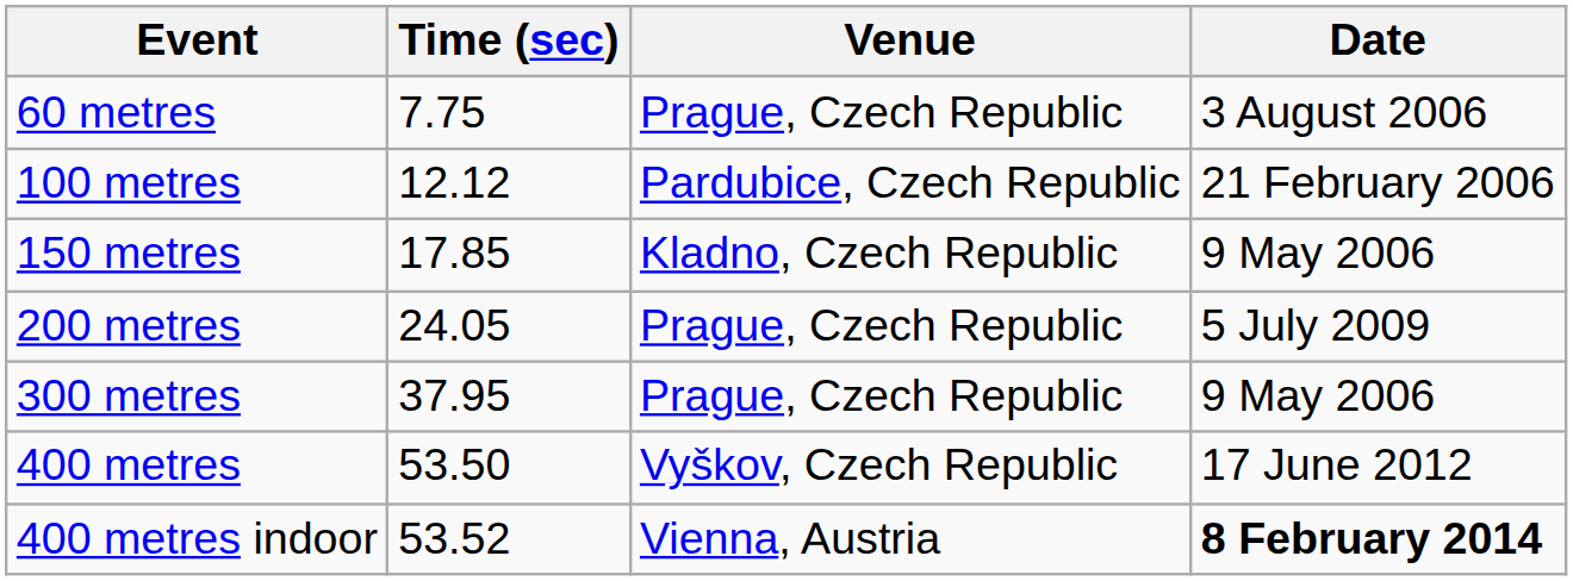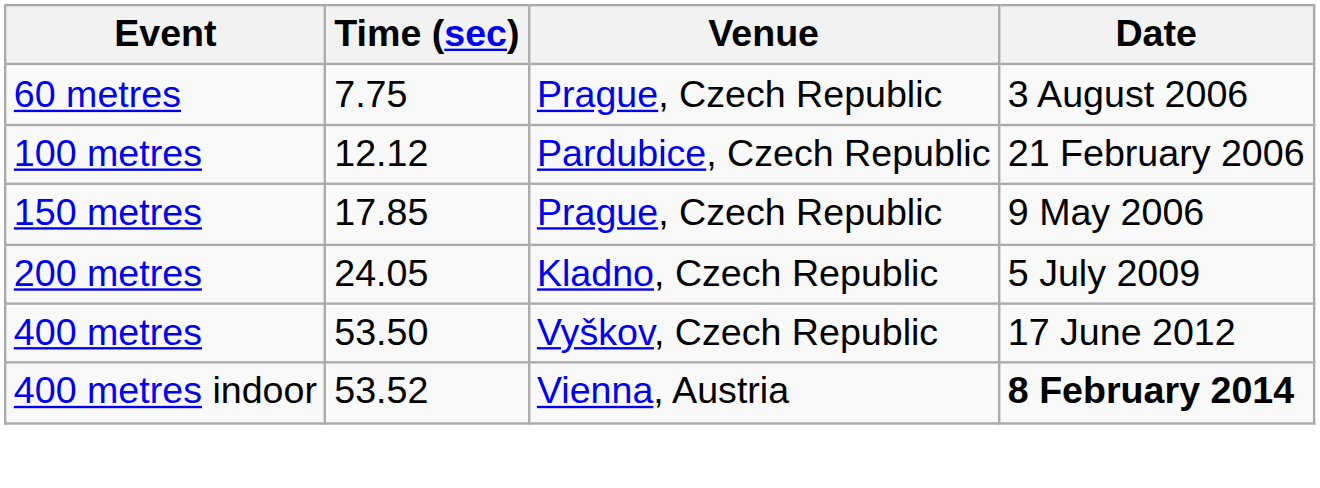150 metres | Venue: Kladno, Czech Republic -> Prague, Czech Republic
200 metres | Venue: Prague, Czech Republic -> Kladno, Czech Republic
- row: 300 metres | 37.95 | Prague, Czech Republic | 9 May 2006
